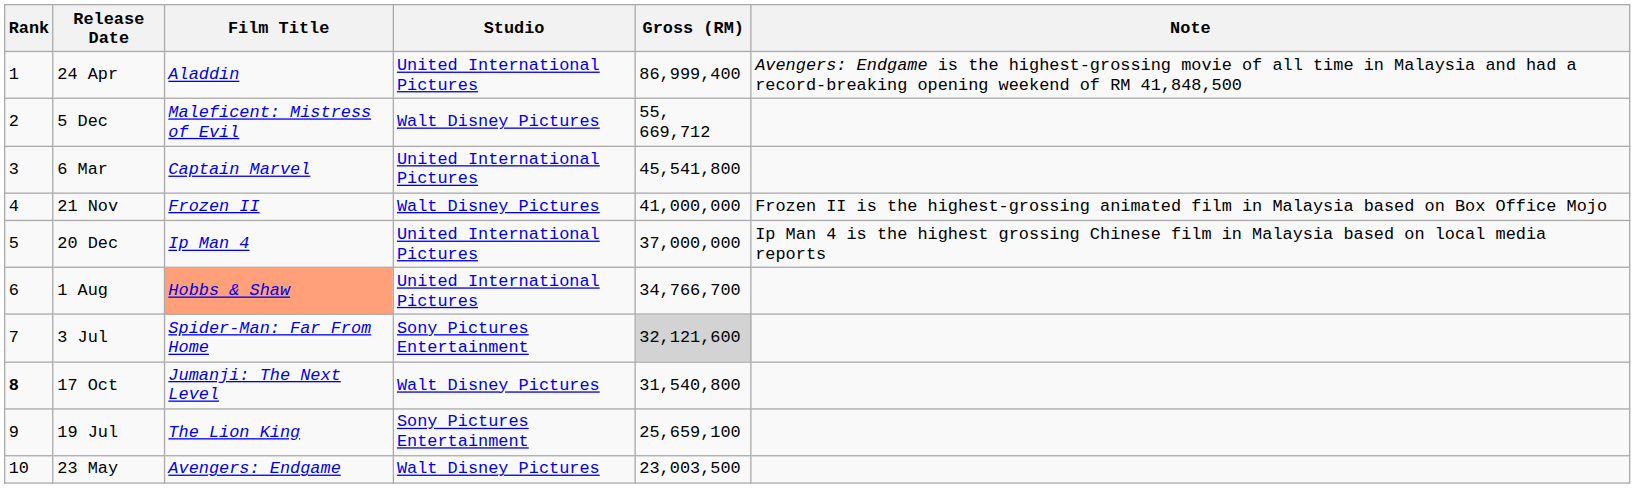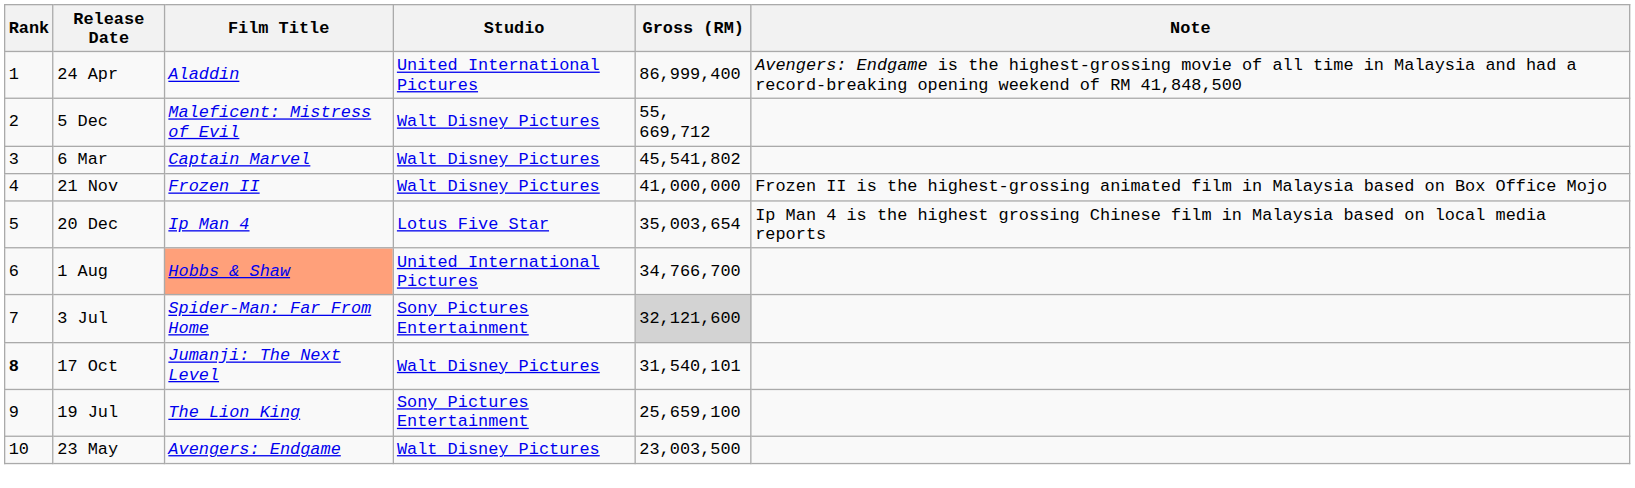6 Mar | Studio: United International Pictures -> Walt Disney Pictures
6 Mar | Gross (RM): 45,541,800 -> 45,541,802
20 Dec | Studio: United International Pictures -> Lotus Five Star
20 Dec | Gross (RM): 37,000,000 -> 35,003,654
17 Oct | Gross (RM): 31,540,800 -> 31,540,101
